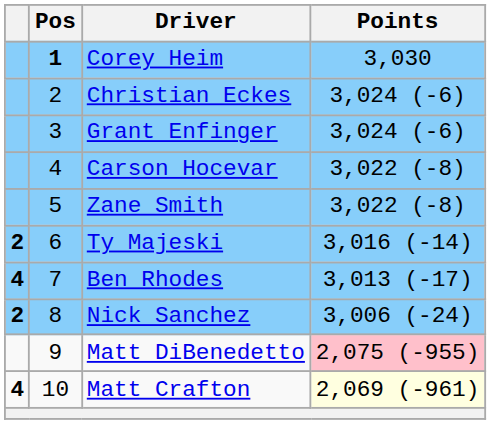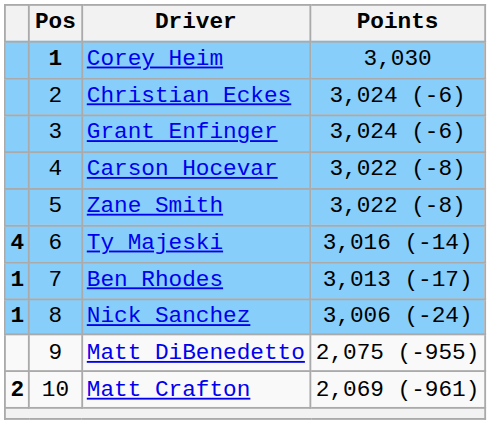Ty Majeski | column 1: 2 -> 4
Ben Rhodes | column 1: 4 -> 1
Nick Sanchez | column 1: 2 -> 1
Matt DiBenedetto | Points: pink background -> no background
Matt Crafton | column 1: 4 -> 2
Matt Crafton | Points: lightyellow background -> no background
